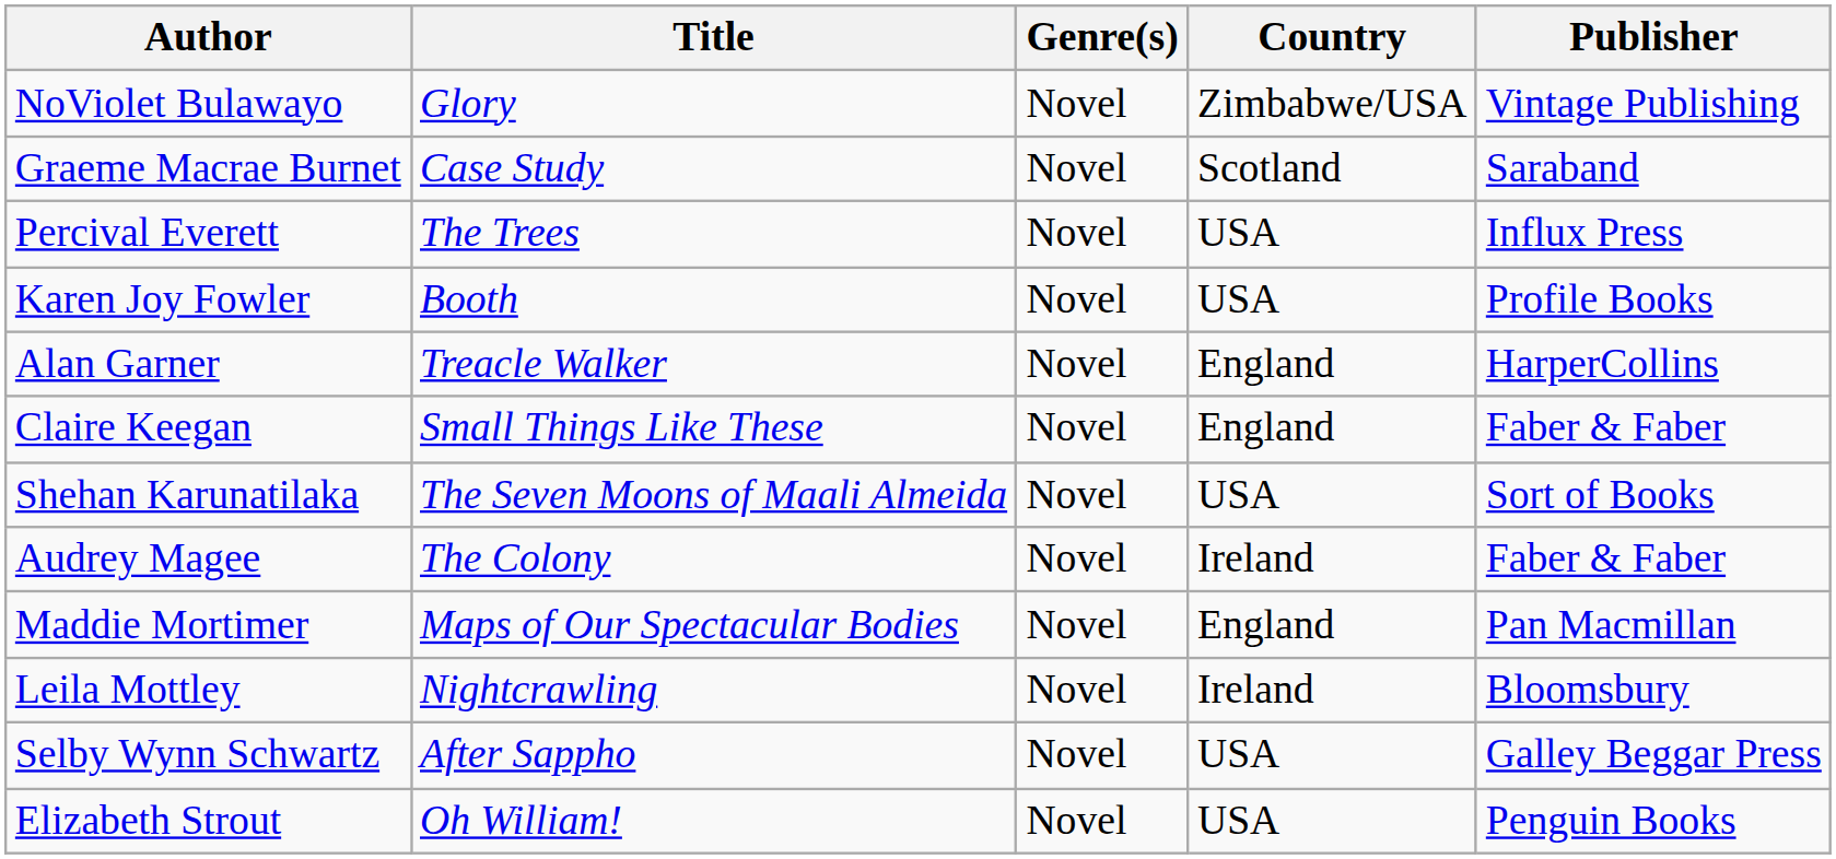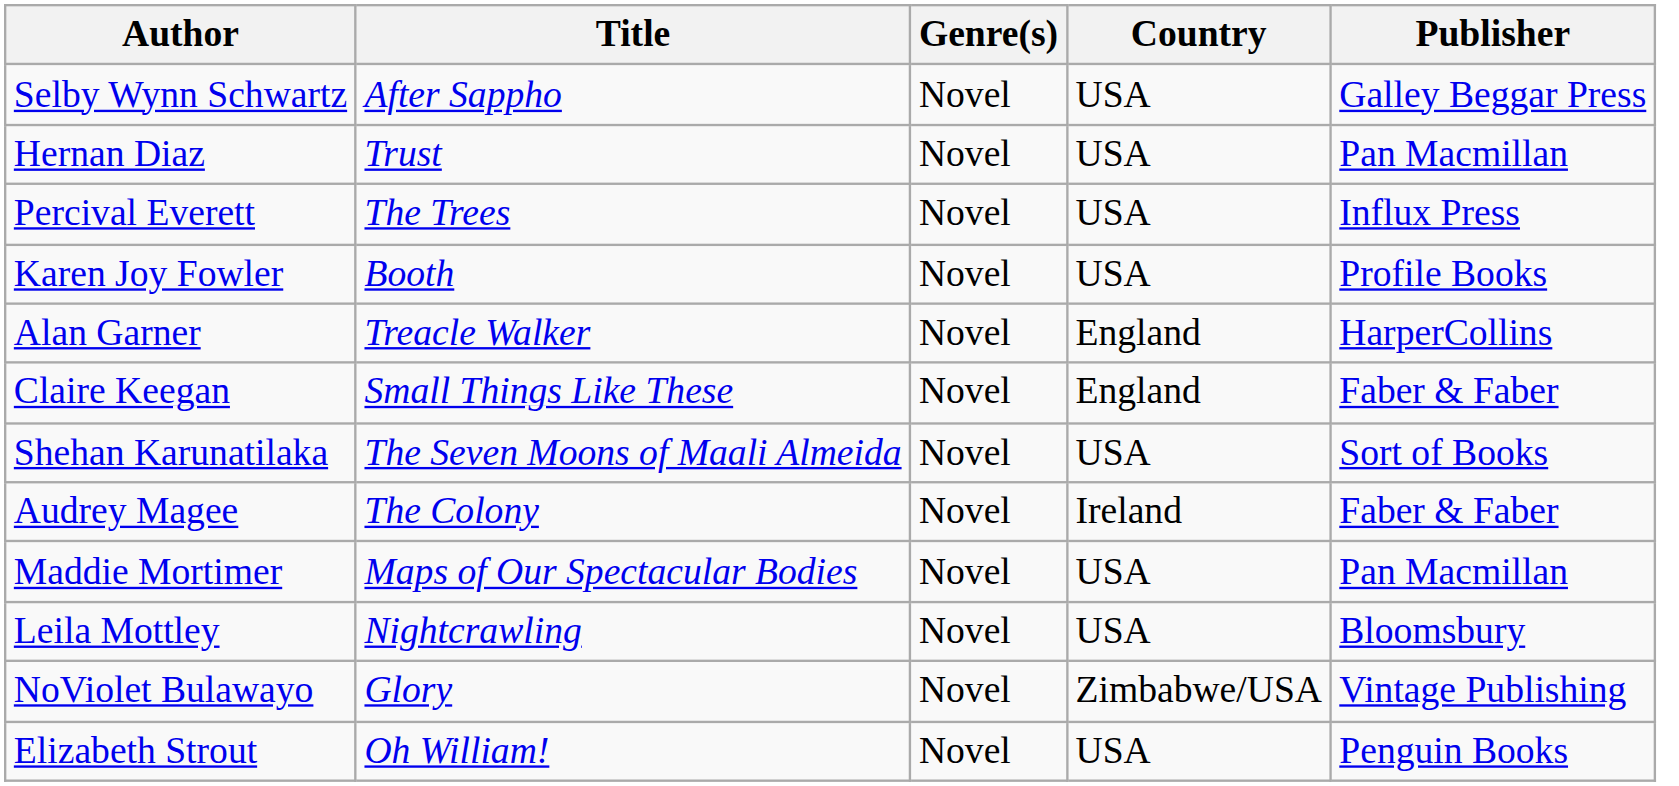rows swapped: NoViolet Bulawayo <-> Selby Wynn Schwartz
- row: Graeme Macrae Burnet | Case Study | Novel | Scotland | Saraband
+ row: Hernan Diaz | Trust | Novel | USA | Pan Macmillan
Maddie Mortimer | Country: England -> USA
Leila Mottley | Country: Ireland -> USA
